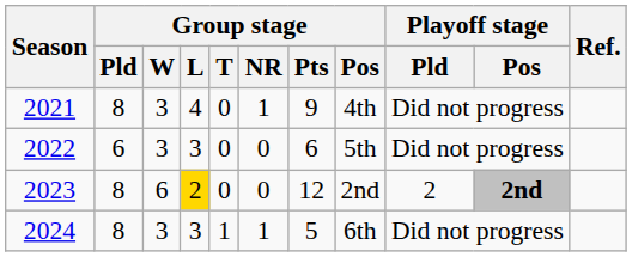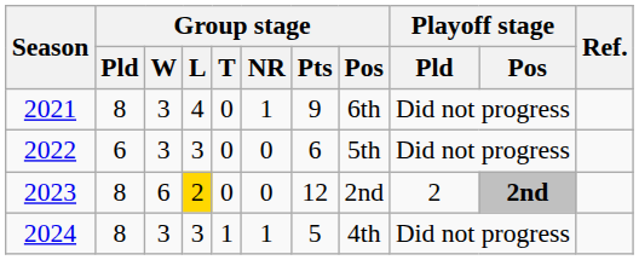2021 | Group stage / Pos: 4th -> 6th
2024 | Group stage / Pos: 6th -> 4th
